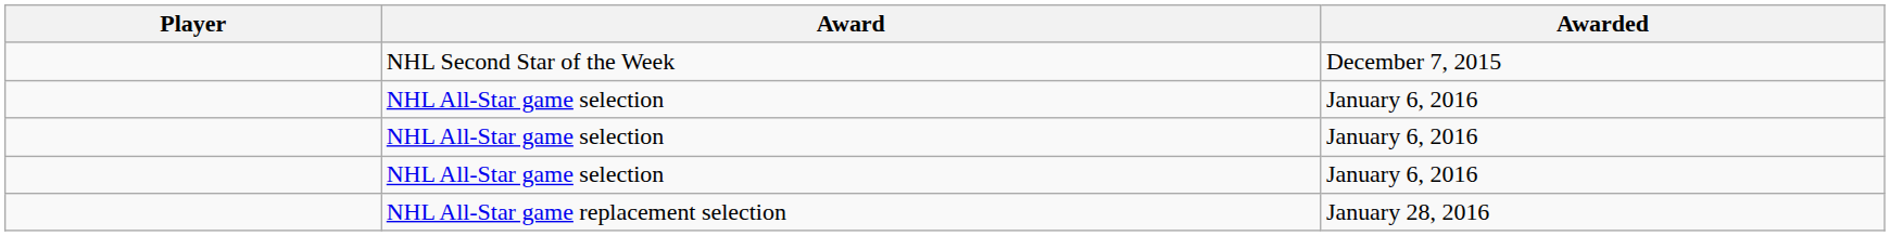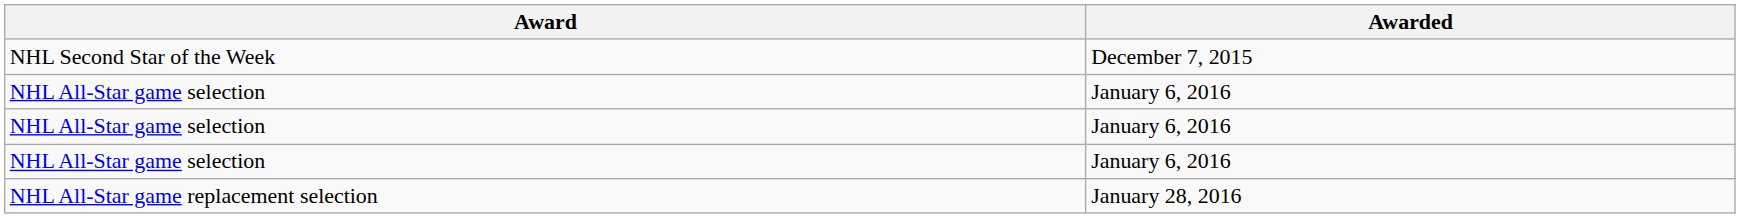- column: Player
